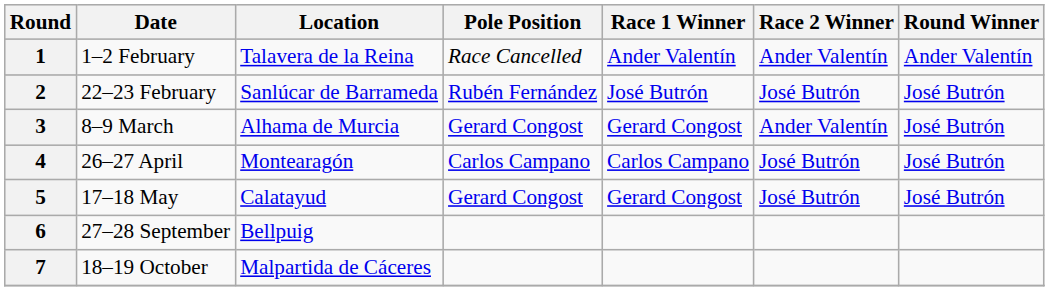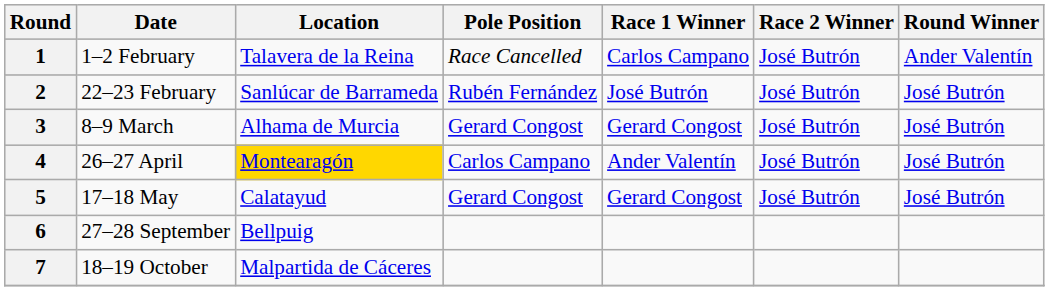1 | Race 1 Winner: Ander Valentín -> Carlos Campano
1 | Race 2 Winner: Ander Valentín -> José Butrón
3 | Race 2 Winner: Ander Valentín -> José Butrón
4 | Location: no background -> gold background
4 | Race 1 Winner: Carlos Campano -> Ander Valentín
